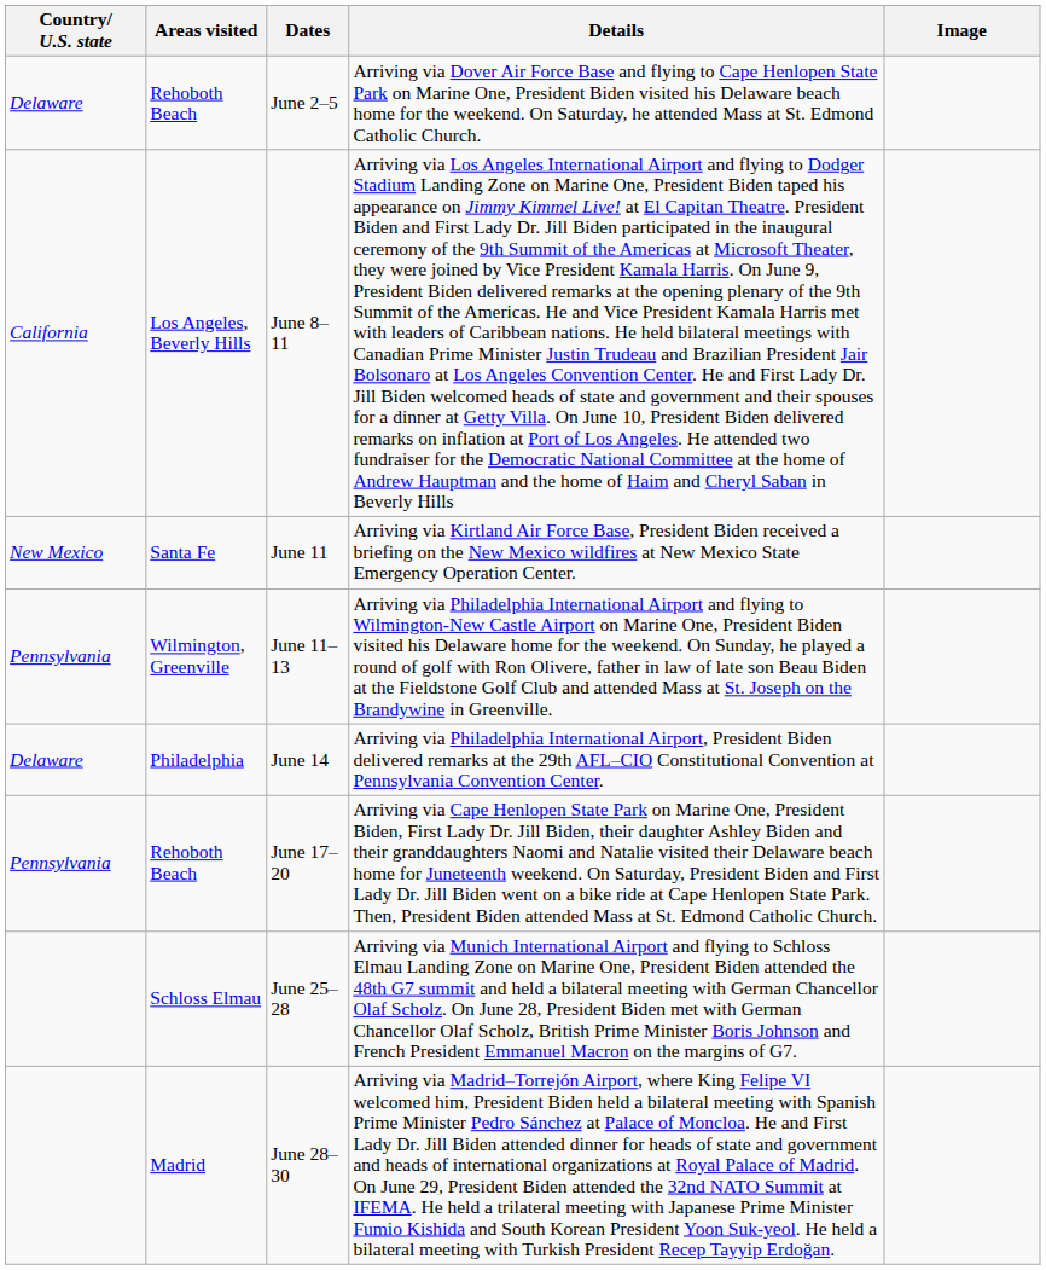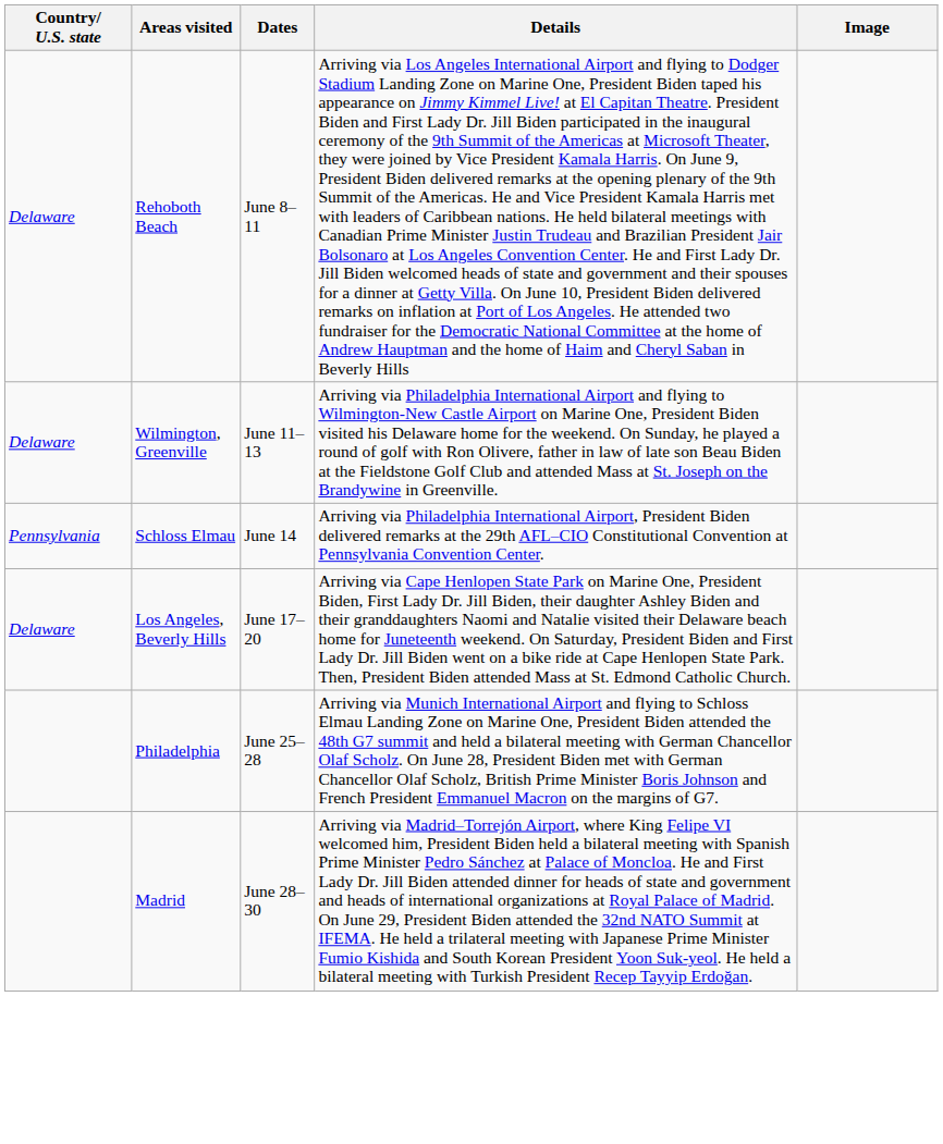- row: Delaware | Rehoboth Beach | June 2–5 | Arriving via Dover Air Force Base and flying to Cape Henlopen State Park on Marine One, President Biden visited his Delaware beach home for the weekend. On Saturday, he attended Mass at St. Edmond Catholic Church.
June 8–11 | Country/ U.S. state: California -> Delaware
June 8–11 | Areas visited: Los Angeles, Beverly Hills -> Rehoboth Beach
- row: New Mexico | Santa Fe | June 11 | Arriving via Kirtland Air Force Base, President Biden received a briefing on the New Mexico wildfires at New Mexico State Emergency Operation Center.
June 11–13 | Country/ U.S. state: Pennsylvania -> Delaware
June 14 | Country/ U.S. state: Delaware -> Pennsylvania
June 14 | Areas visited: Philadelphia -> Schloss Elmau
June 17–20 | Country/ U.S. state: Pennsylvania -> Delaware
June 17–20 | Areas visited: Rehoboth Beach -> Los Angeles, Beverly Hills
June 25–28 | Areas visited: Schloss Elmau -> Philadelphia
